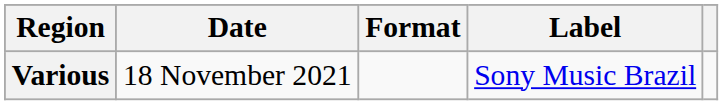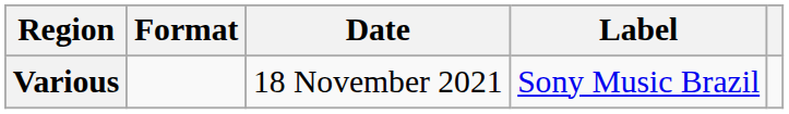columns swapped: Date <-> Format
